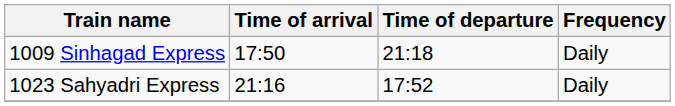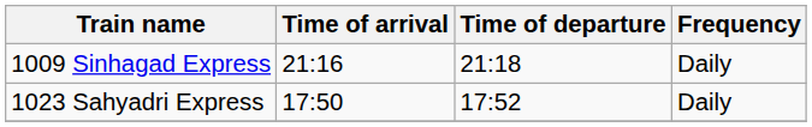1009 Sinhagad Express | Time of arrival: 17:50 -> 21:16
1023 Sahyadri Express | Time of arrival: 21:16 -> 17:50
